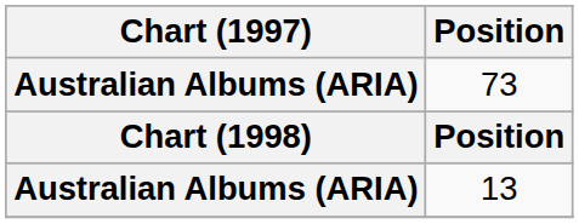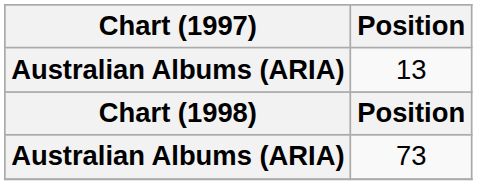rows swapped: 13 <-> 73
